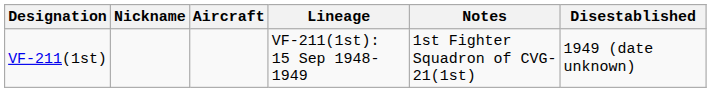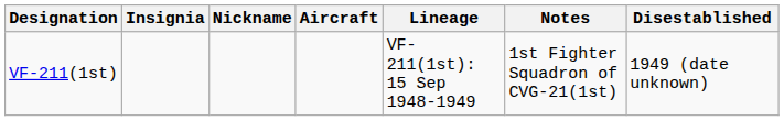+ column: Insignia
